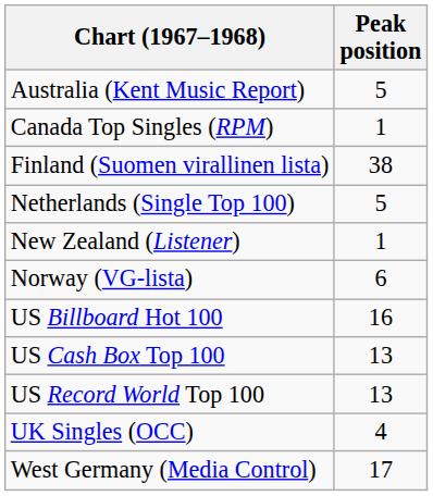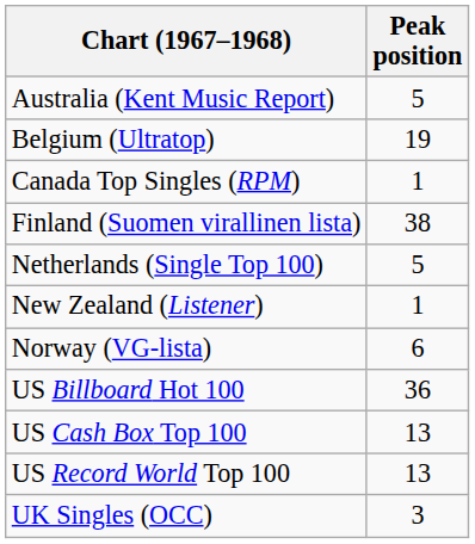+ row: Belgium (Ultratop) | 19
US Billboard Hot 100 | Peak position: 16 -> 36
UK Singles (OCC) | Peak position: 4 -> 3
- row: West Germany (Media Control) | 17
